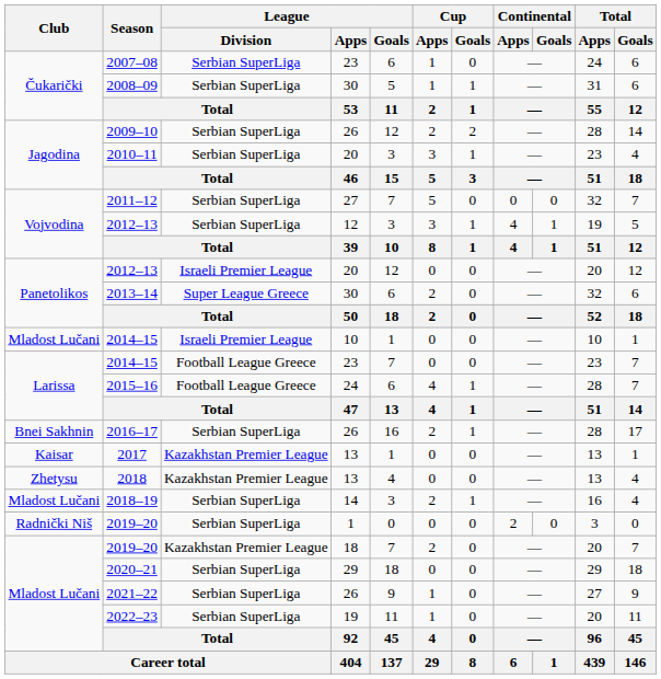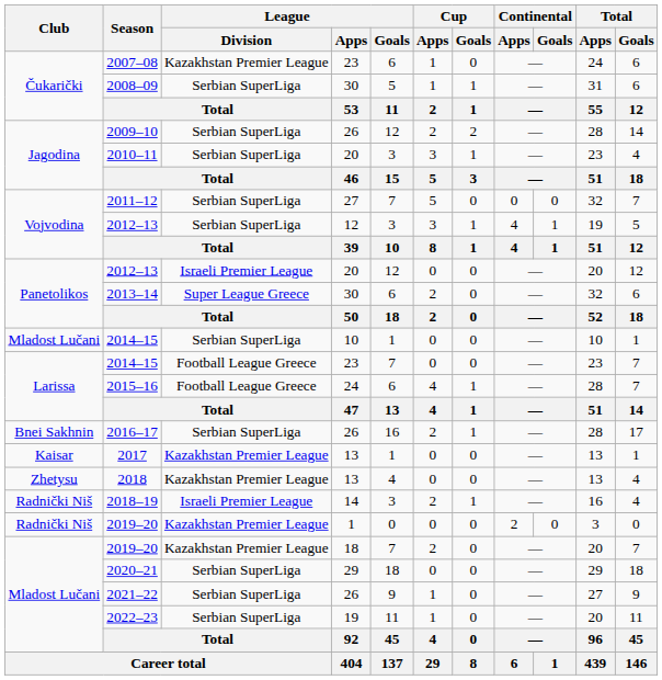2007–08 | League / Division: Serbian SuperLiga -> Kazakhstan Premier League
2014–15 / 10 | League / Division: Israeli Premier League -> Serbian SuperLiga
2018–19 | Club: Mladost Lučani -> Radnički Niš
2018–19 | League / Division: Serbian SuperLiga -> Israeli Premier League
2019–20 / 1 | League / Division: Serbian SuperLiga -> Kazakhstan Premier League
